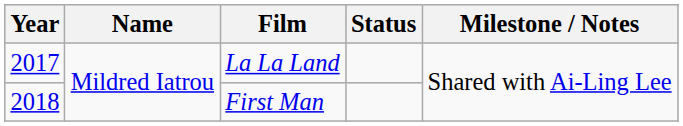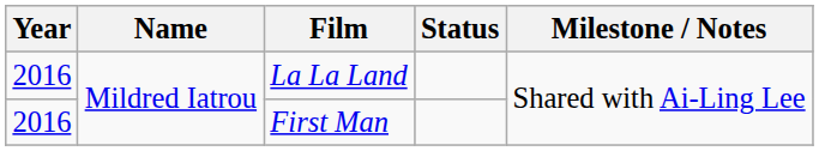La La Land | Year: 2017 -> 2016
First Man | Year: 2018 -> 2016
